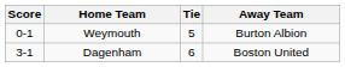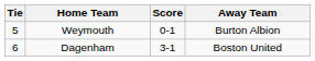columns swapped: Tie <-> Score
